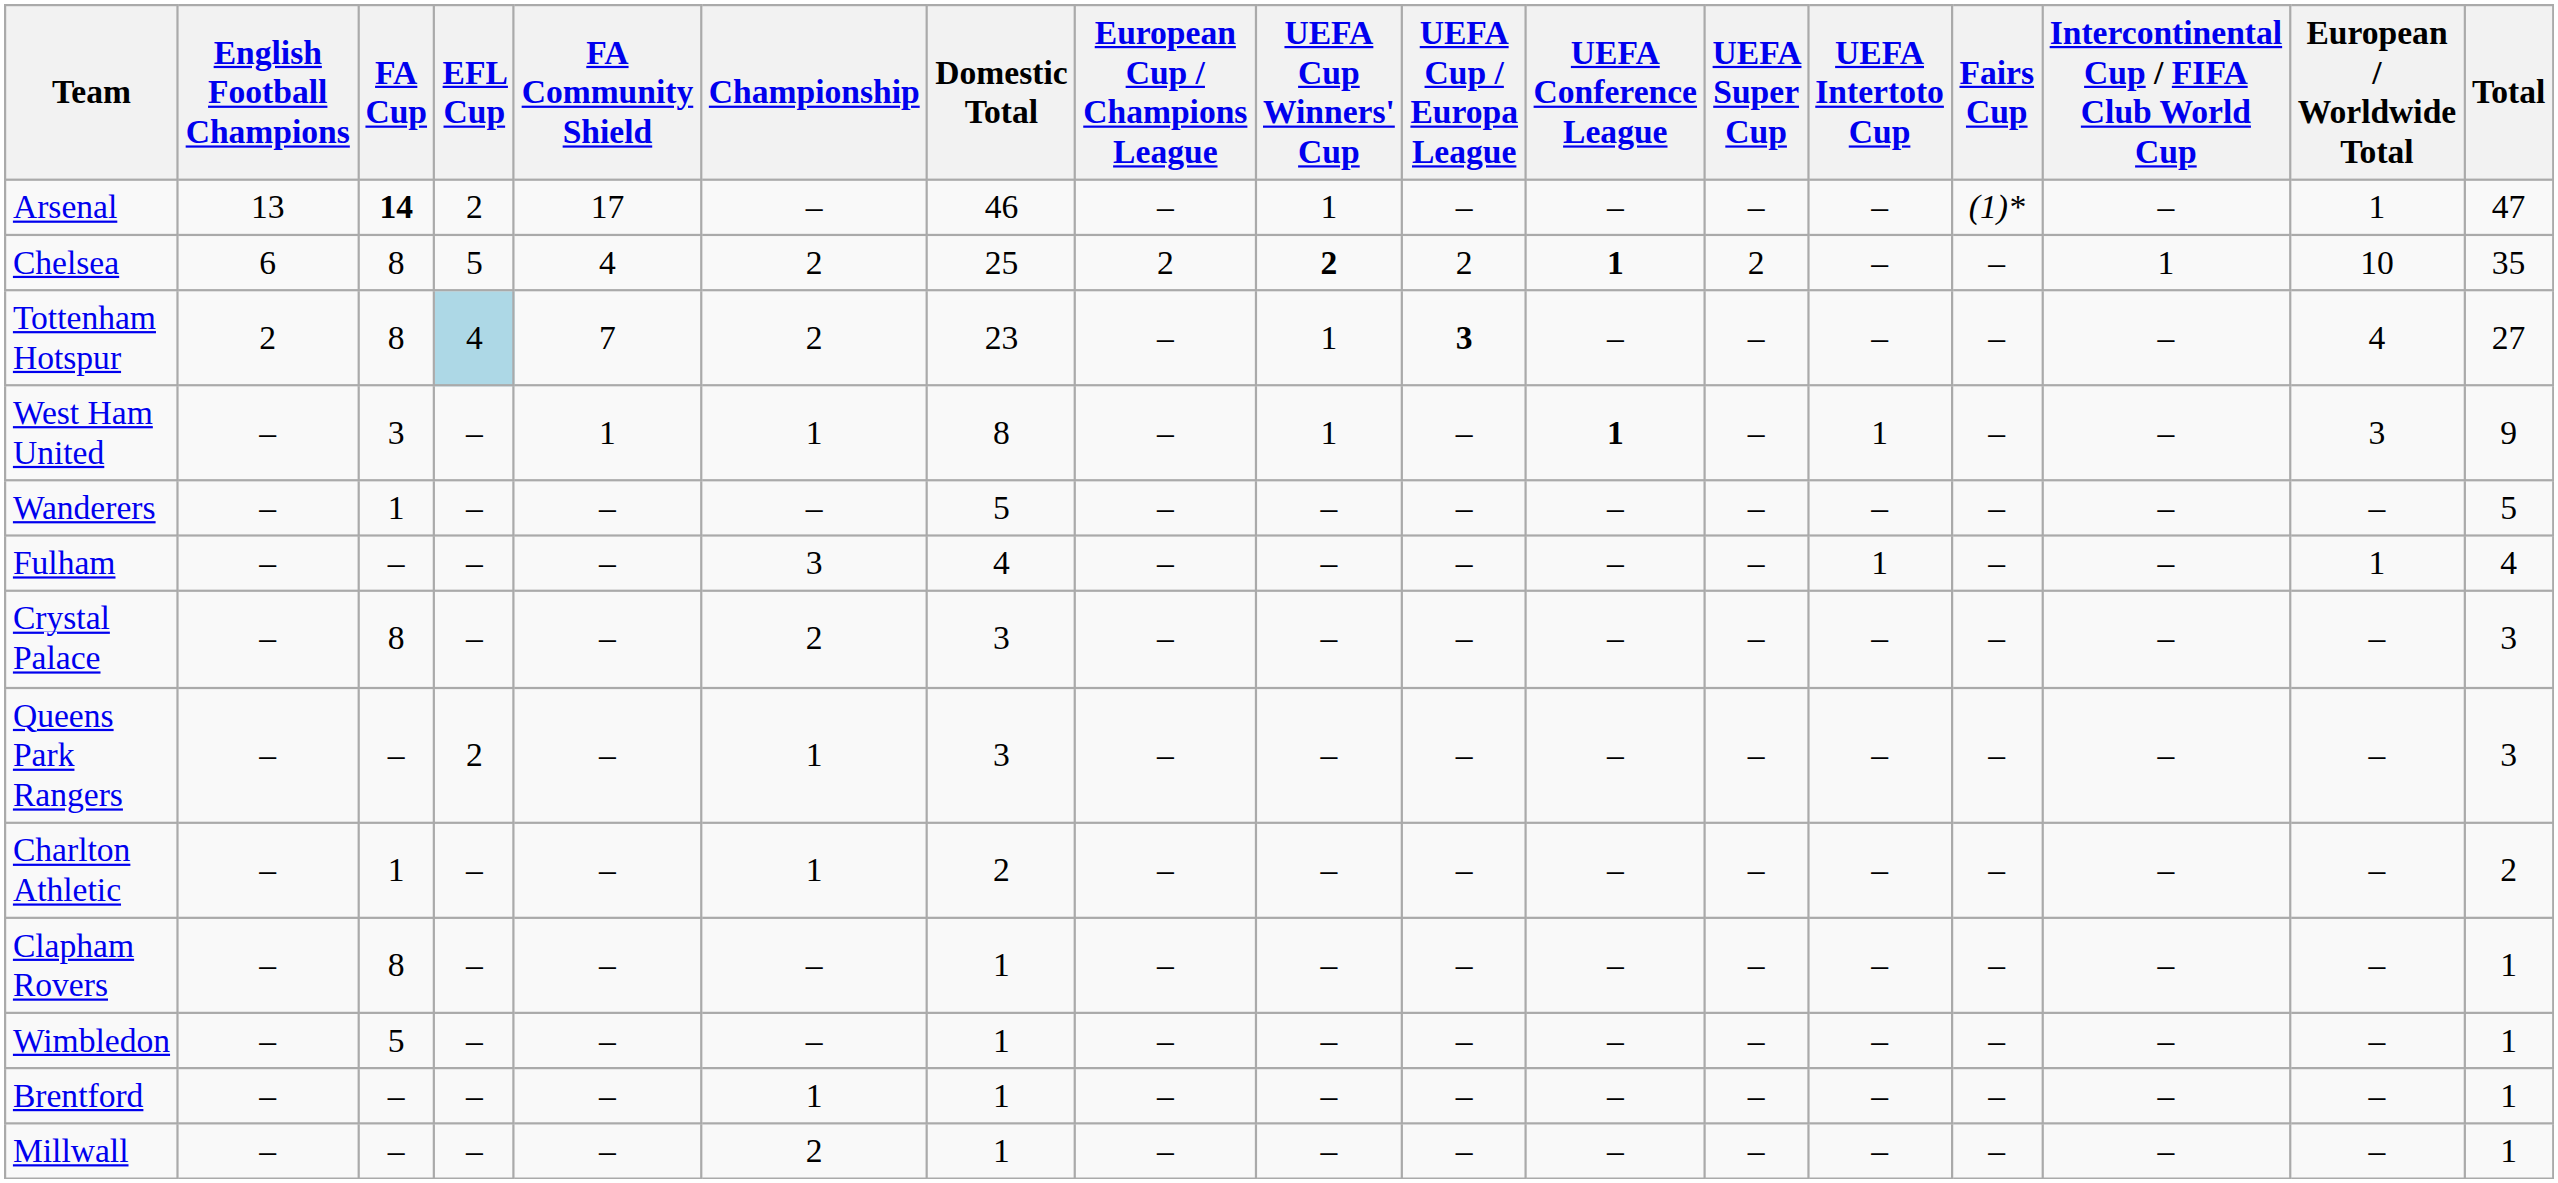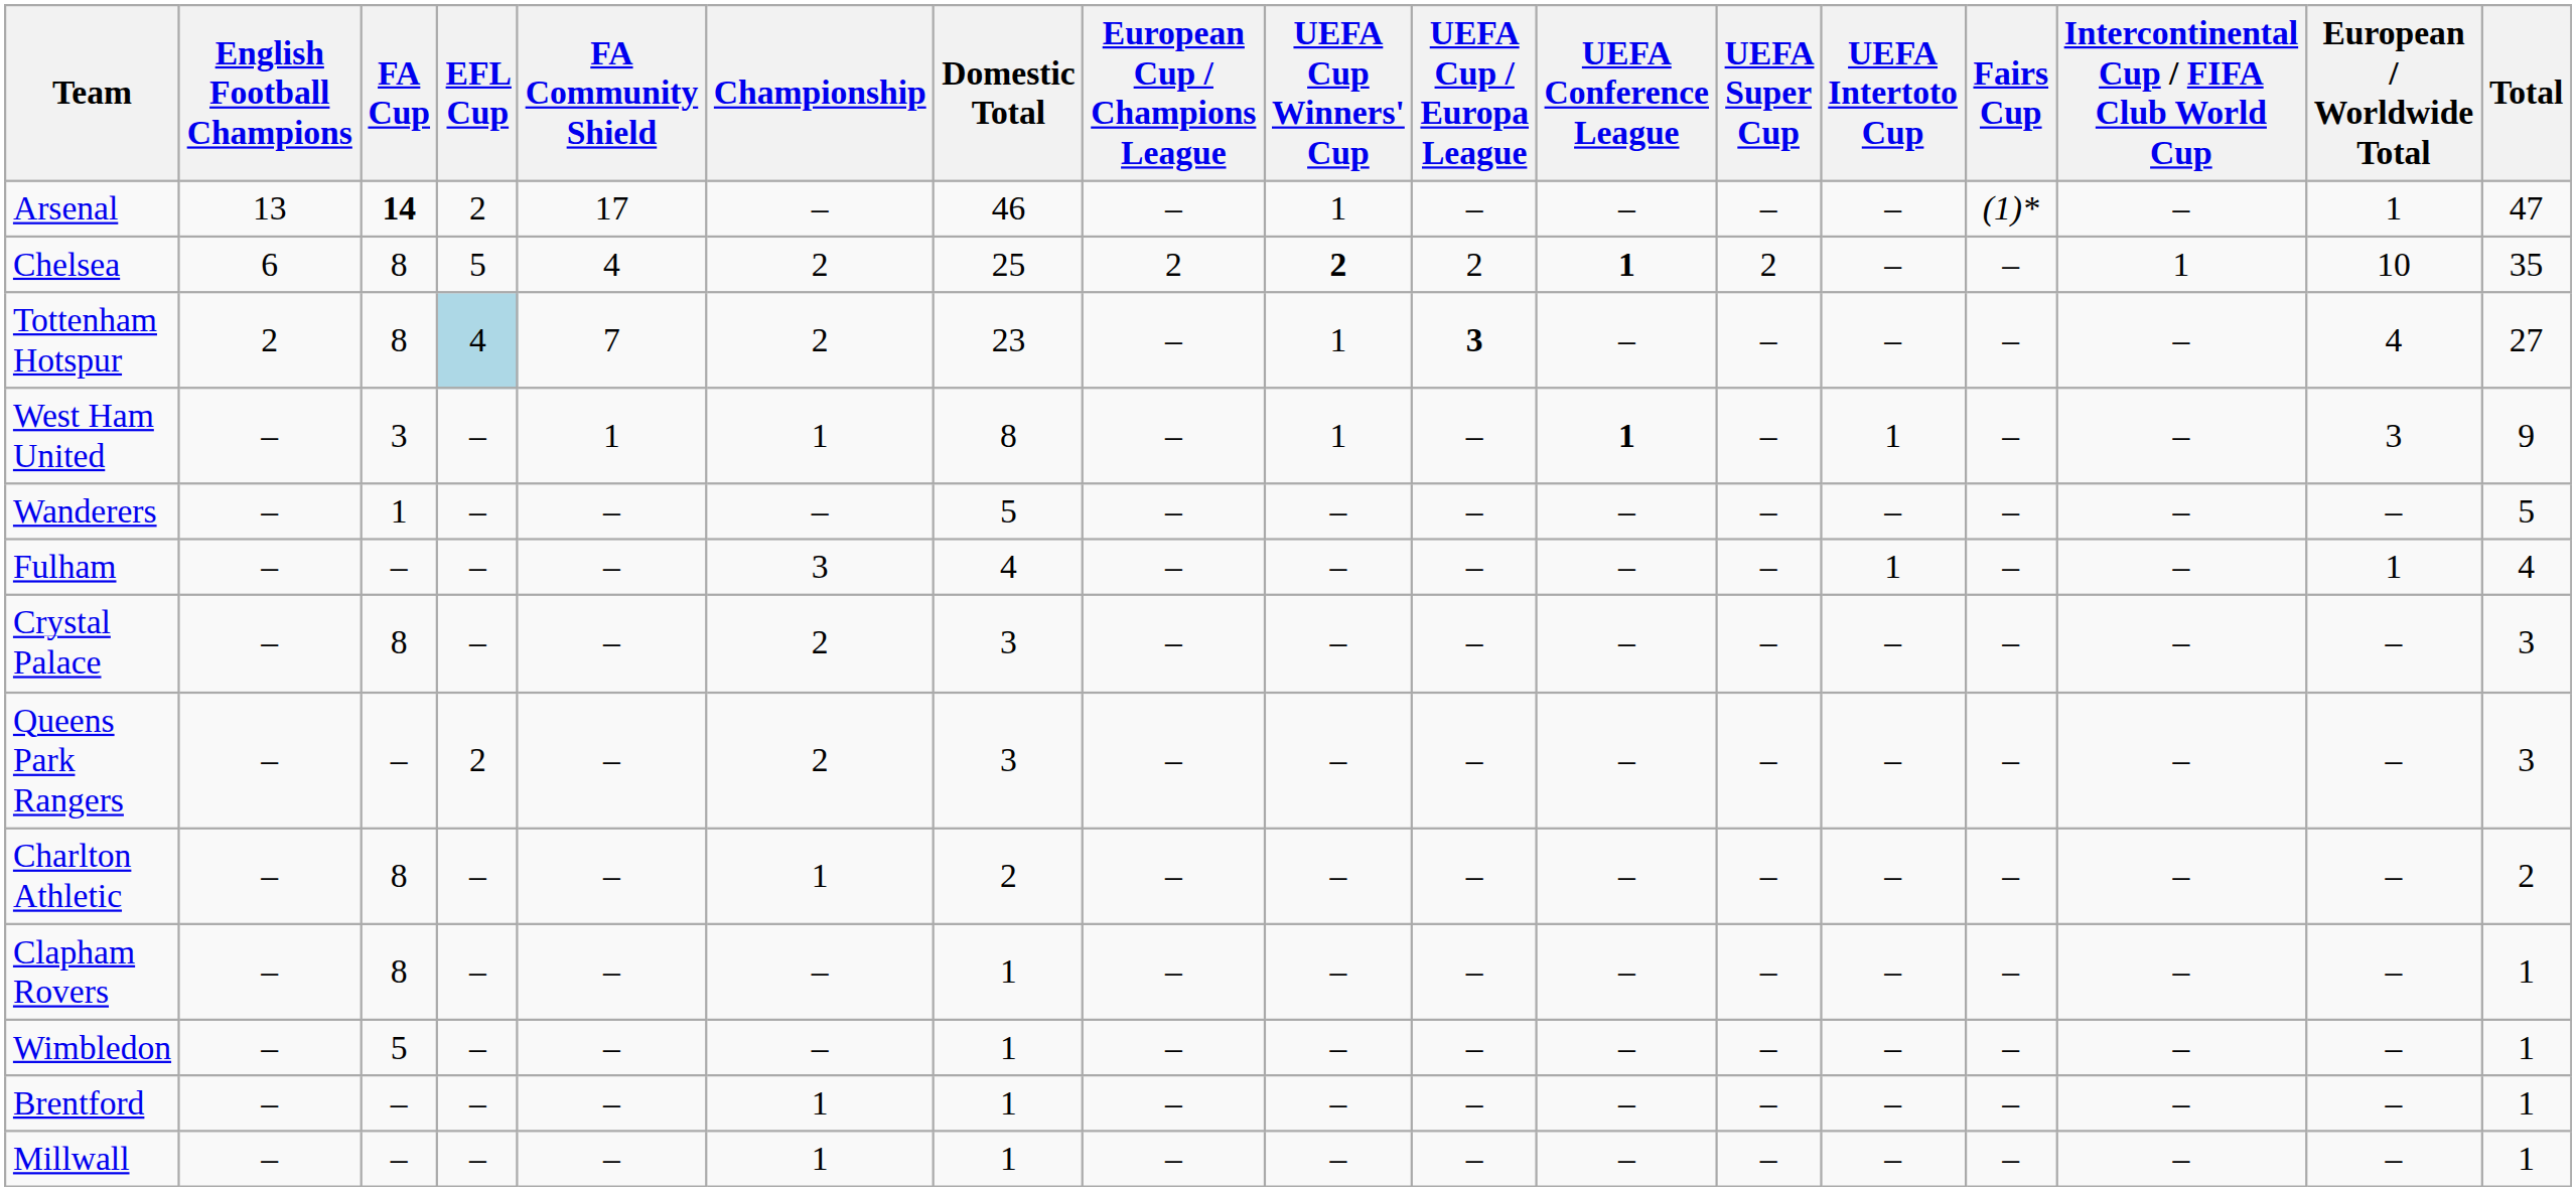Queens Park Rangers | Championship: 1 -> 2
Charlton Athletic | FA Cup: 1 -> 8
Millwall | Championship: 2 -> 1
